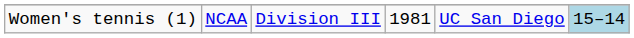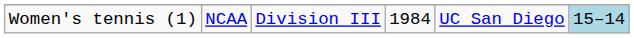Women's tennis (1) | column 4: 1981 -> 1984
